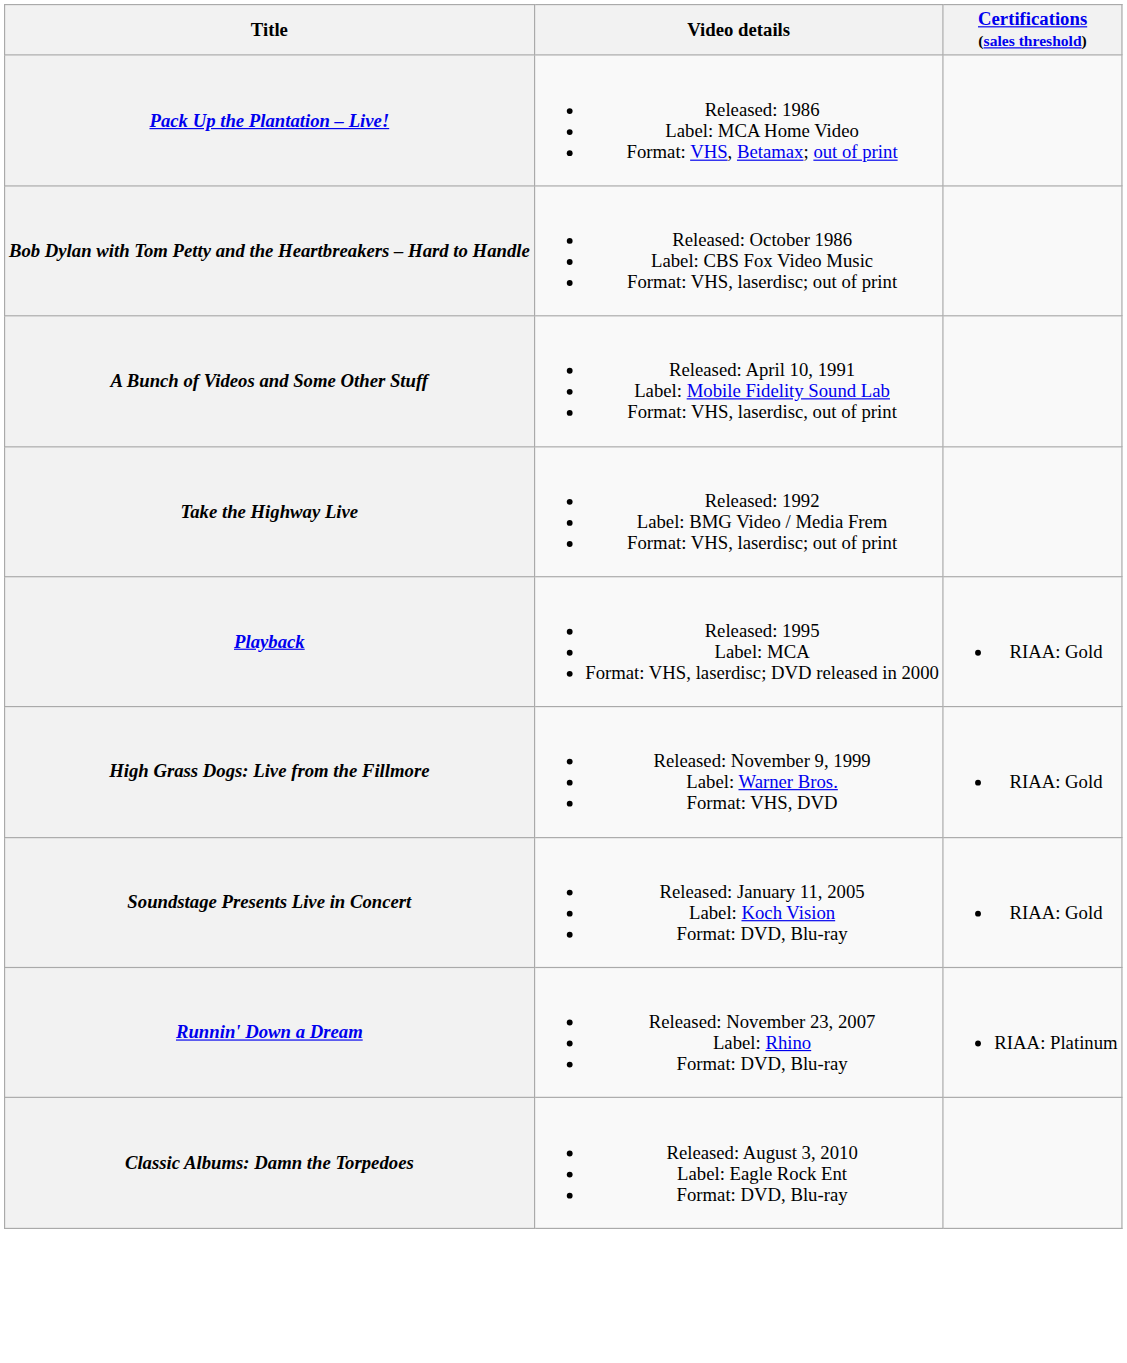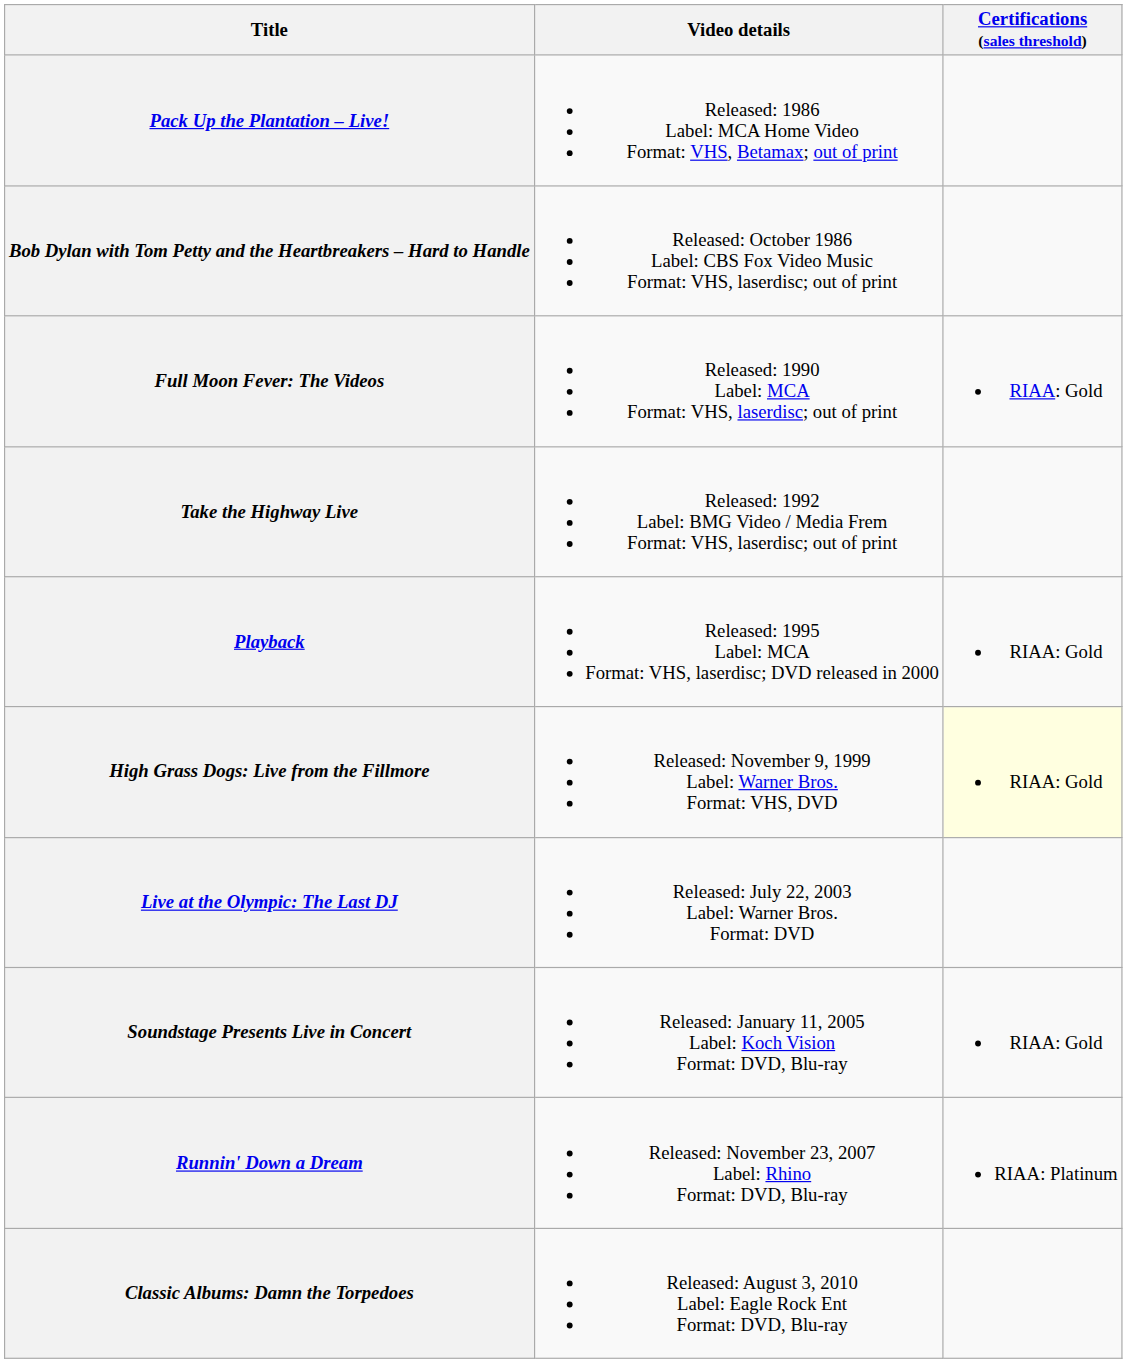- row: A Bunch of Videos and Some Other Stuff | Released: April 10, 1991 Label: Mobile Fidelity Sound Lab Format: VHS, laserdisc, out of print
+ row: Full Moon Fever: The Videos | Released: 1990 Label: MCA Format: VHS, laserdisc; out of print | RIAA: Gold
High Grass Dogs: Live from the Fillmore | Certifications (sales threshold): no background -> lightyellow background
+ row: Live at the Olympic: The Last DJ | Released: July 22, 2003 Label: Warner Bros. Format: DVD
